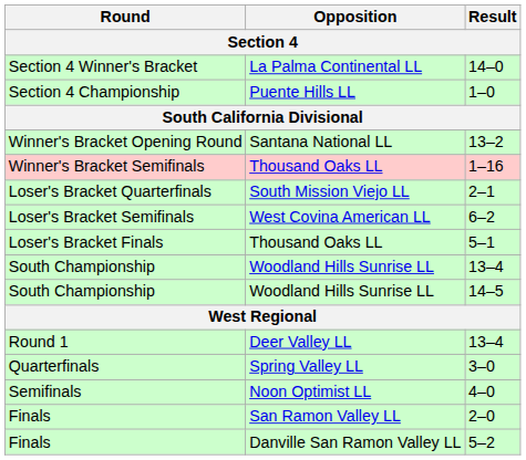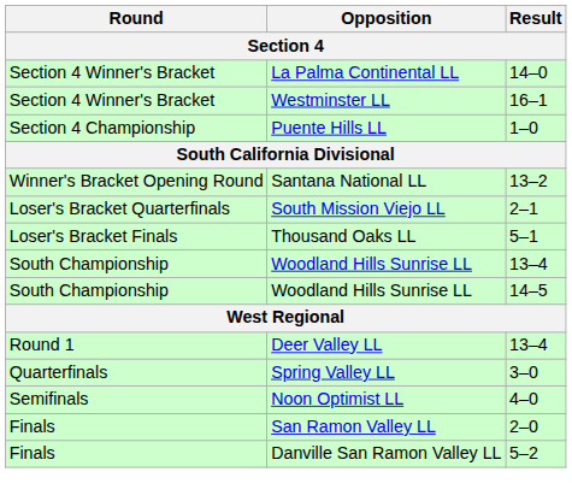+ row: Section 4 Winner's Bracket | Westminster LL | 16–1
- row: Winner's Bracket Semifinals | Thousand Oaks LL | 1–16
- row: Loser's Bracket Semifinals | West Covina American LL | 6–2
